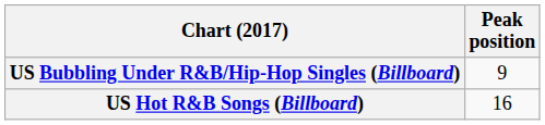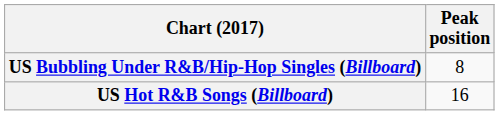US Bubbling Under R&B/Hip-Hop Singles (Billboard) | Peak position: 9 -> 8
